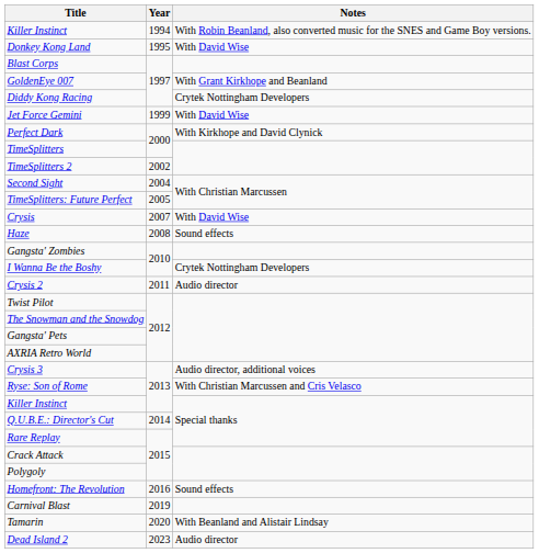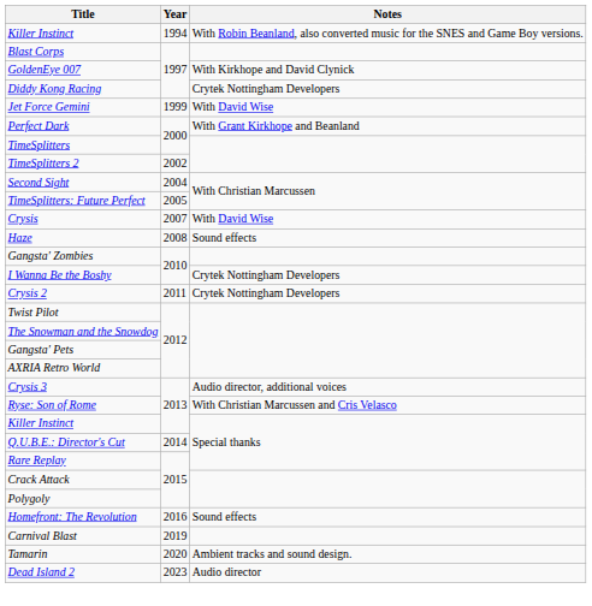- row: Donkey Kong Land | 1995 | With David Wise
GoldenEye 007 | Notes: With Grant Kirkhope and Beanland -> With Kirkhope and David Clynick
Perfect Dark | Notes: With Kirkhope and David Clynick -> With Grant Kirkhope and Beanland
Crysis 2 | Notes: Audio director -> Crytek Nottingham Developers
Tamarin | Notes: With Beanland and Alistair Lindsay -> Ambient tracks and sound design.
